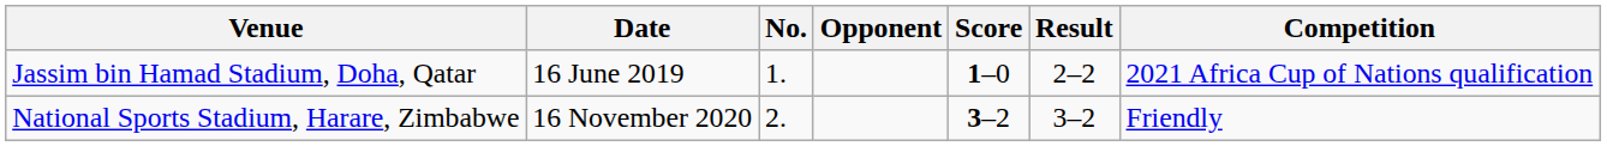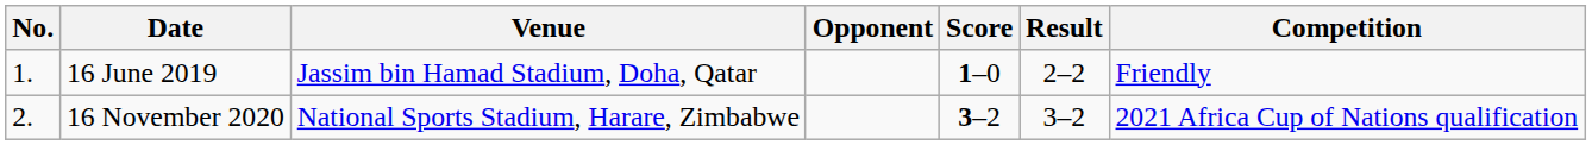columns swapped: No. <-> Venue
16 June 2019 | Competition: 2021 Africa Cup of Nations qualification -> Friendly
16 November 2020 | Competition: Friendly -> 2021 Africa Cup of Nations qualification
